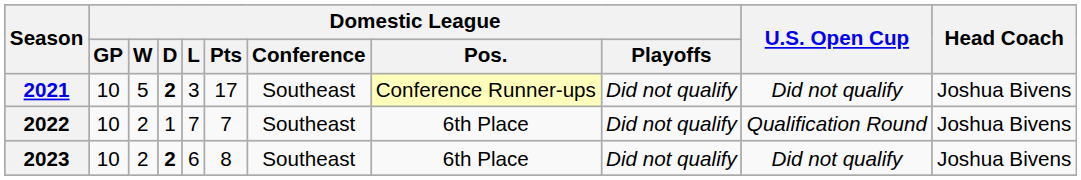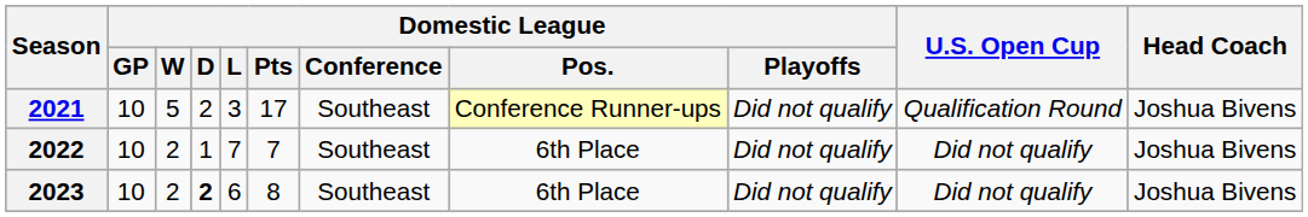2021 | Domestic League / D: bold -> normal
2021 | U.S. Open Cup: Did not qualify -> Qualification Round
2022 | U.S. Open Cup: Qualification Round -> Did not qualify
